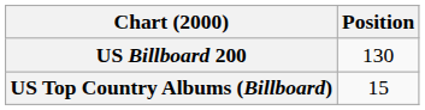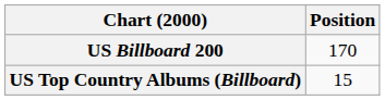US Billboard 200 | Position: 130 -> 170
